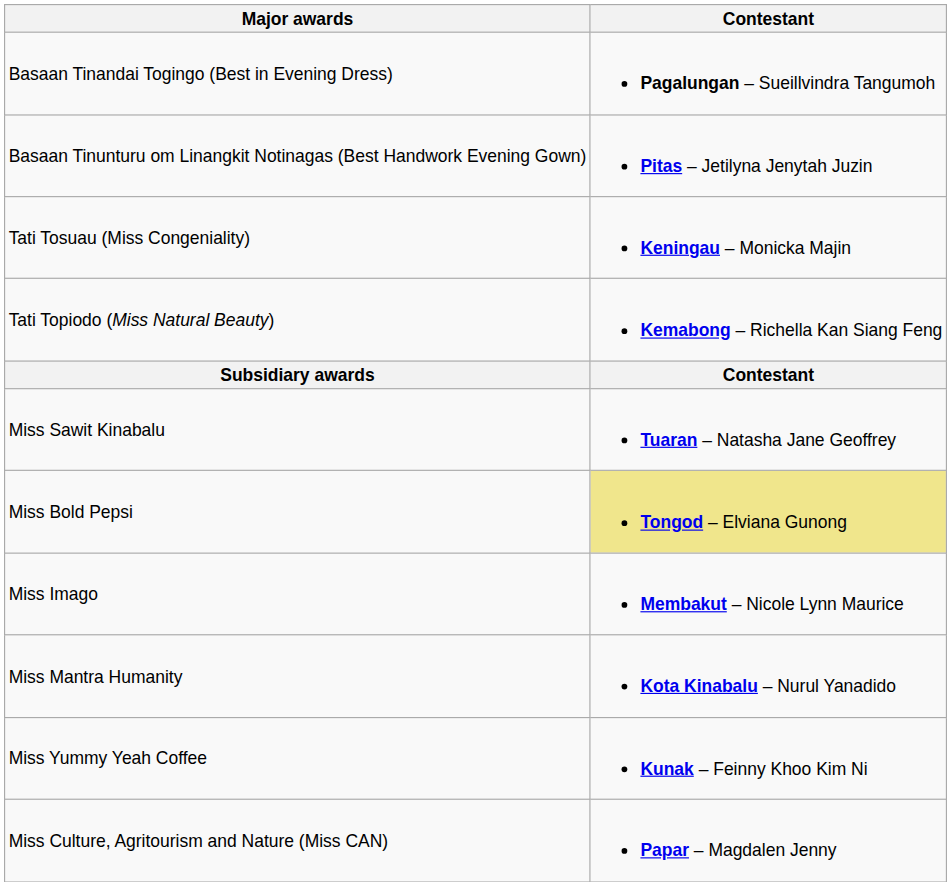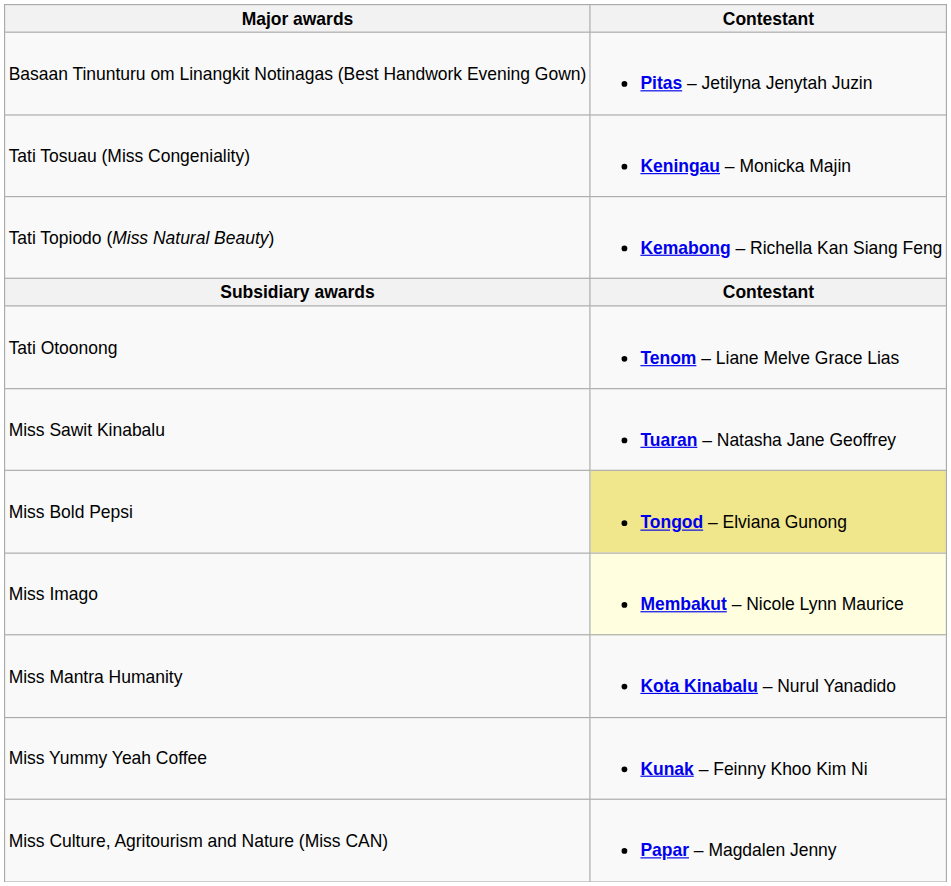- row: Basaan Tinandai Togingo (Best in Evening Dress) | Pagalungan – Sueillvindra Tangumoh
+ row: Tati Otoonong | Tenom – Liane Melve Grace Lias
Miss Imago | Contestant: no background -> lightyellow background
